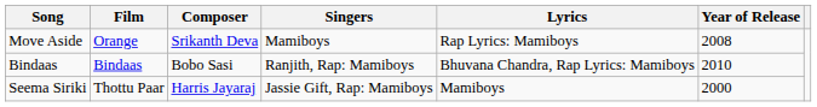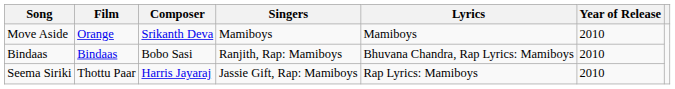Move Aside | Lyrics: Rap Lyrics: Mamiboys -> Mamiboys
Move Aside | Year of Release: 2008 -> 2010
Seema Siriki | Lyrics: Mamiboys -> Rap Lyrics: Mamiboys
Seema Siriki | Year of Release: 2000 -> 2010
